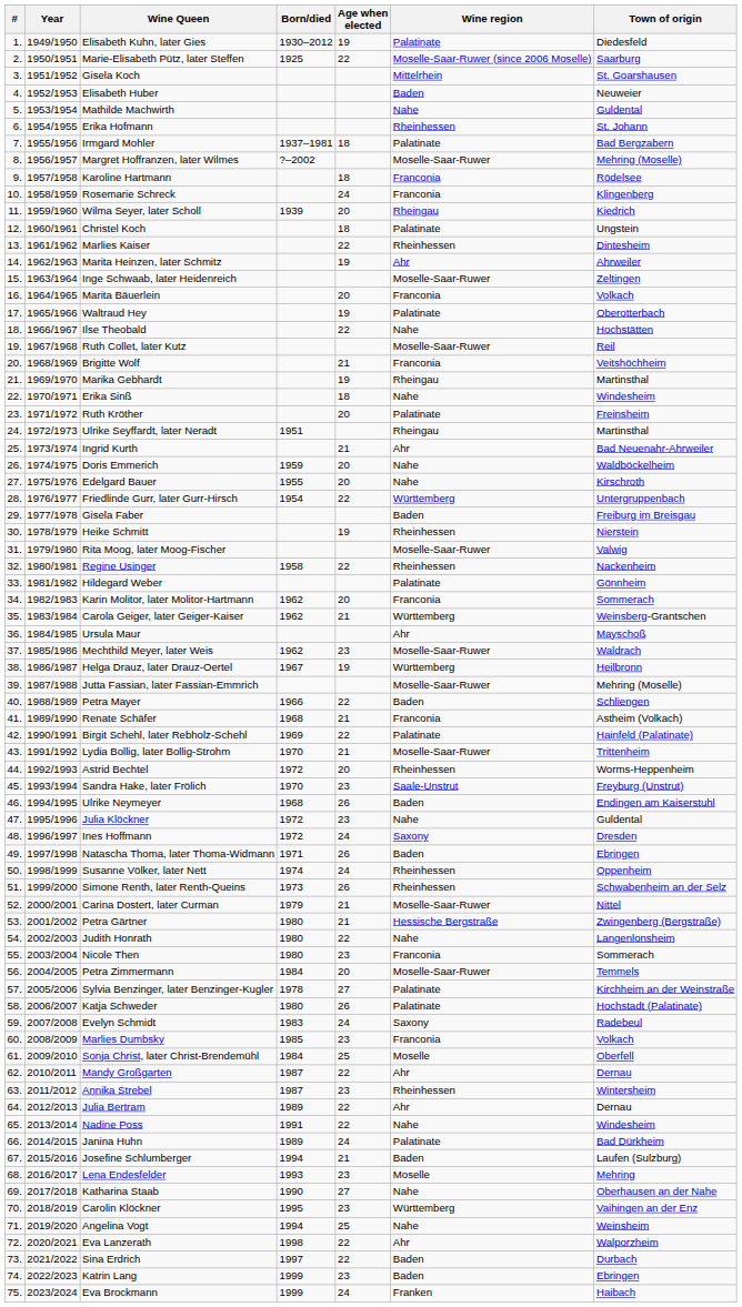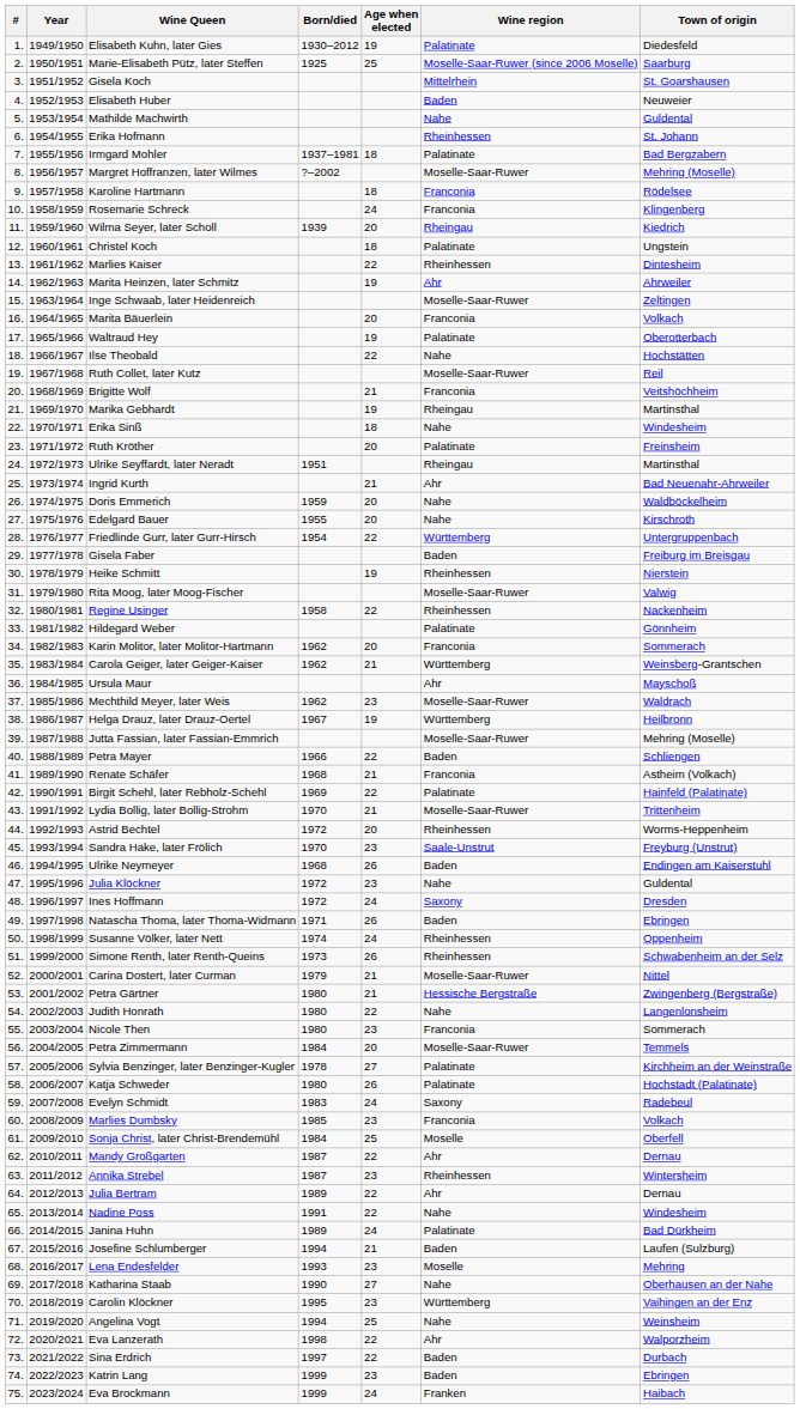Marie-Elisabeth Pütz, later Steffen | Age when elected: 22 -> 25
